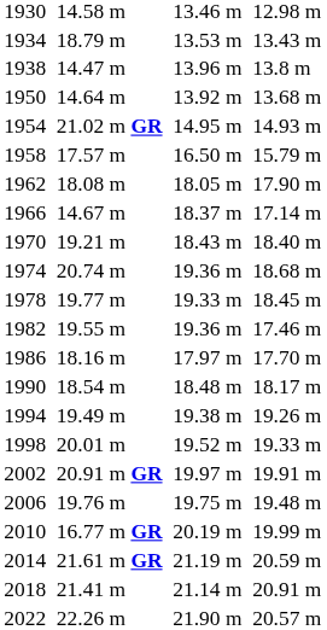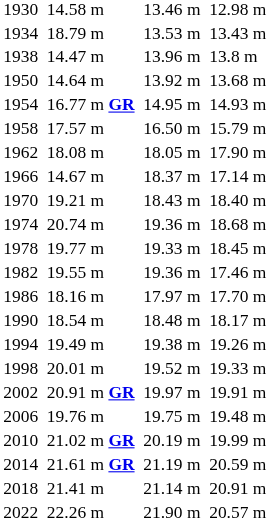1954 | column 3: 21.02 m GR -> 16.77 m GR
2010 | column 3: 16.77 m GR -> 21.02 m GR
